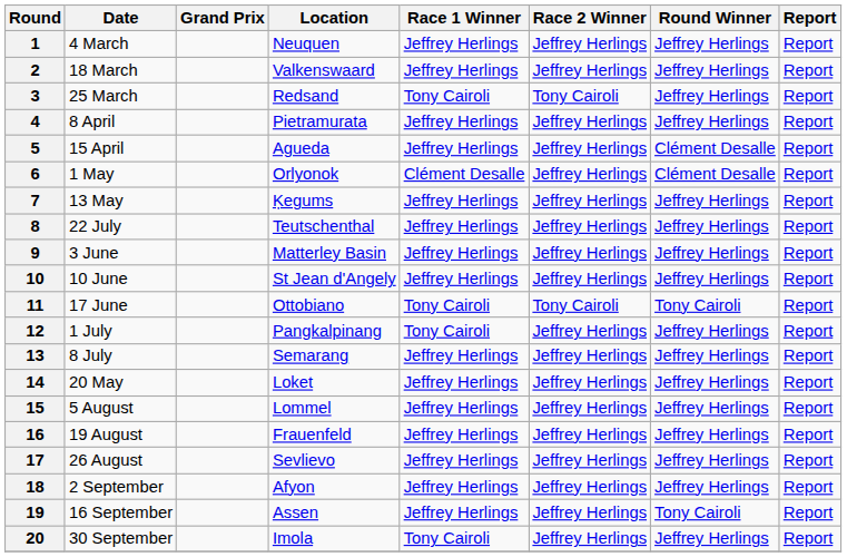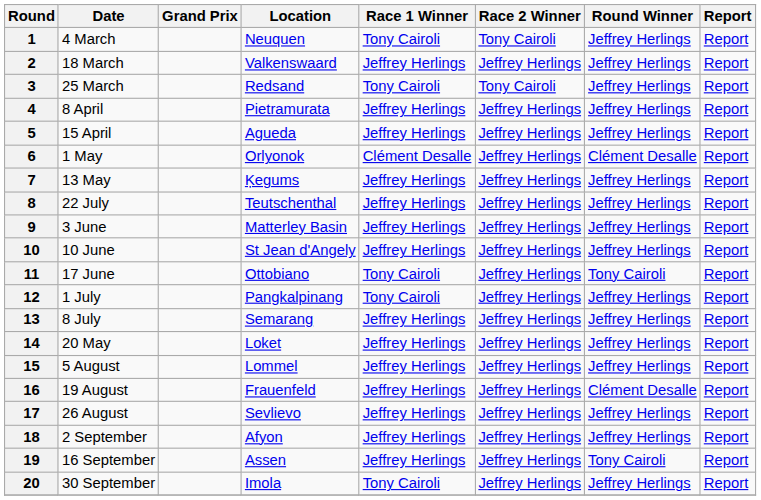1 | Race 1 Winner: Jeffrey Herlings -> Tony Cairoli
1 | Race 2 Winner: Jeffrey Herlings -> Tony Cairoli
5 | Round Winner: Clément Desalle -> Jeffrey Herlings
11 | Race 2 Winner: Tony Cairoli -> Jeffrey Herlings
16 | Round Winner: Jeffrey Herlings -> Clément Desalle
